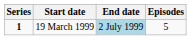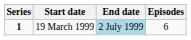19 March 1999 | Episodes: 5 -> 6
